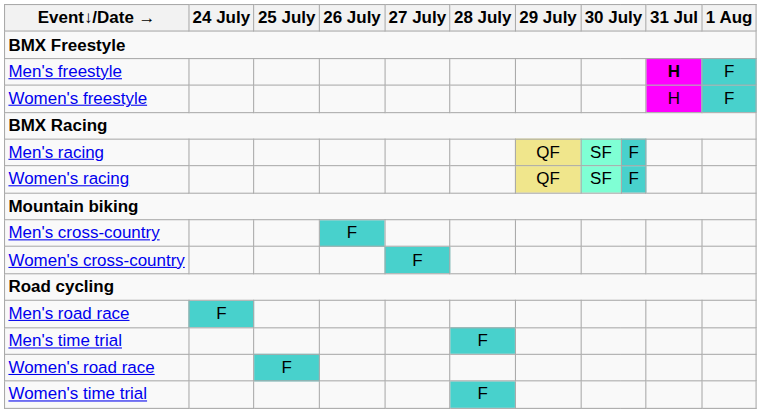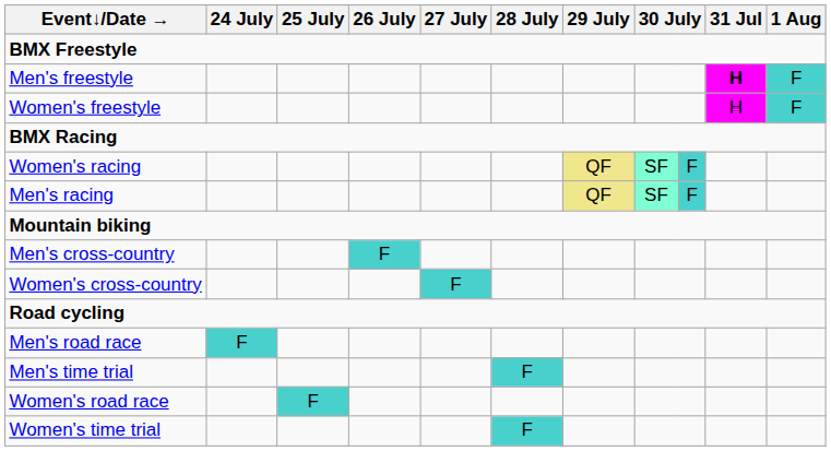rows swapped: Men's racing <-> Women's racing
